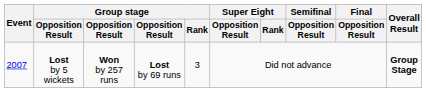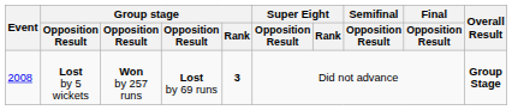Lost by 5 wickets | Event: 2007 -> 2008
Lost by 5 wickets | Group stage / Rank: normal -> bold
